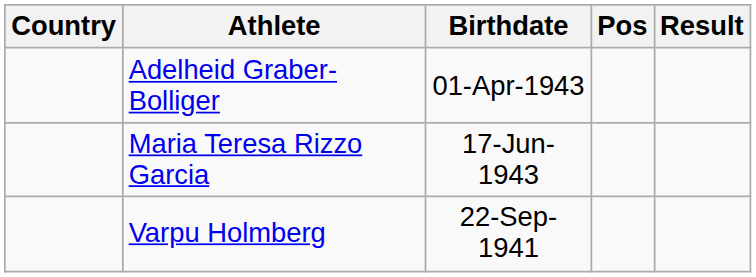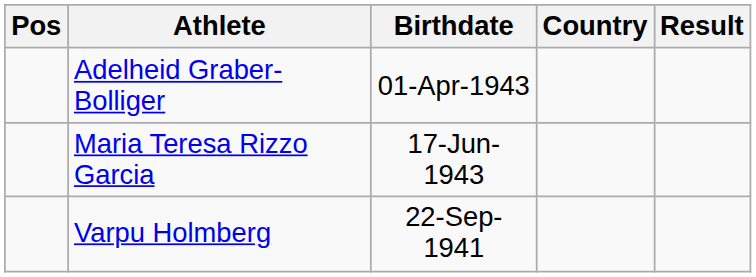columns swapped: Pos <-> Country
